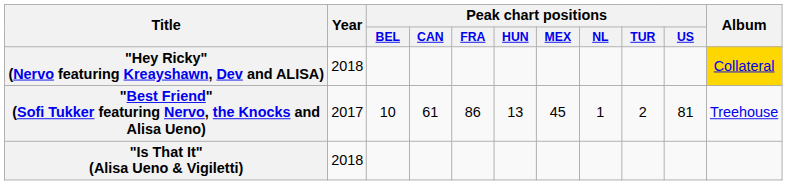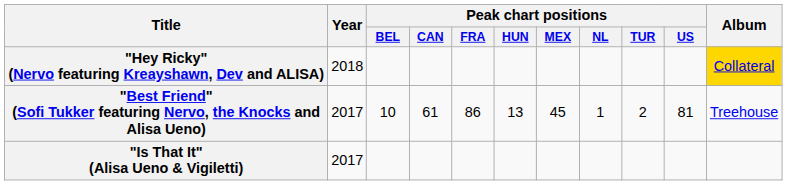"Is That It" (Alisa Ueno & Vigiletti) | Year: 2018 -> 2017
